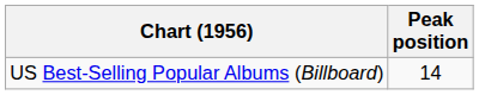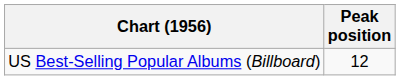US Best-Selling Popular Albums (Billboard) | Peak position: 14 -> 12
